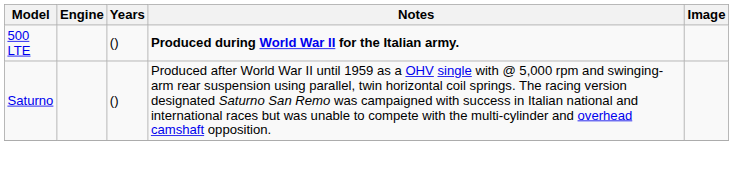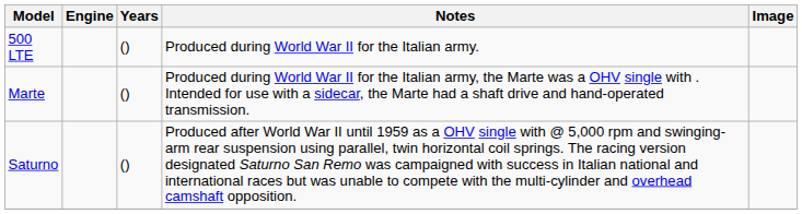500 LTE | Notes: bold -> normal
+ row: Marte | () | Produced during World War II for the Italian army, the Marte was a OHV single with . Intended for use with a sidecar, the Marte had a shaft drive and hand-operated transmission.
